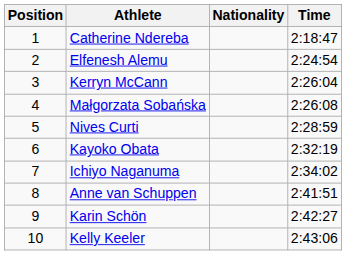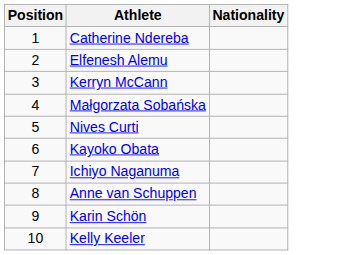- column: Time | 2:18:47 | 2:24:54 | 2:26:04 | 2:26:08 | 2:28:59 | 2:32:19 | 2:34:02 | 2:41:51 | 2:42:27 | 2:43:06
